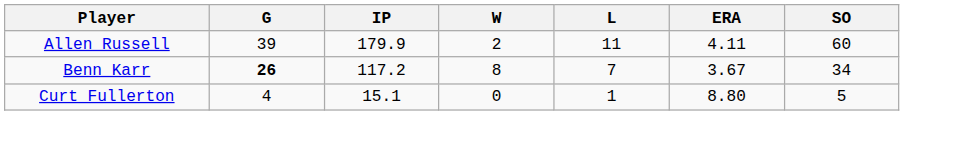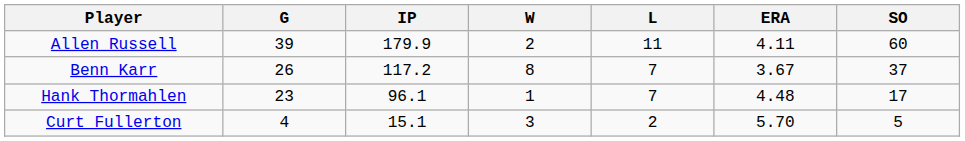Benn Karr | G: bold -> normal
Benn Karr | SO: 34 -> 37
+ row: Hank Thormahlen | 23 | 96.1 | 1 | 7 | 4.48 | 17
Curt Fullerton | W: 0 -> 3
Curt Fullerton | L: 1 -> 2
Curt Fullerton | ERA: 8.80 -> 5.70
